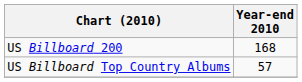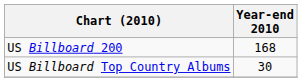US Billboard Top Country Albums | Year-end 2010: 57 -> 30
